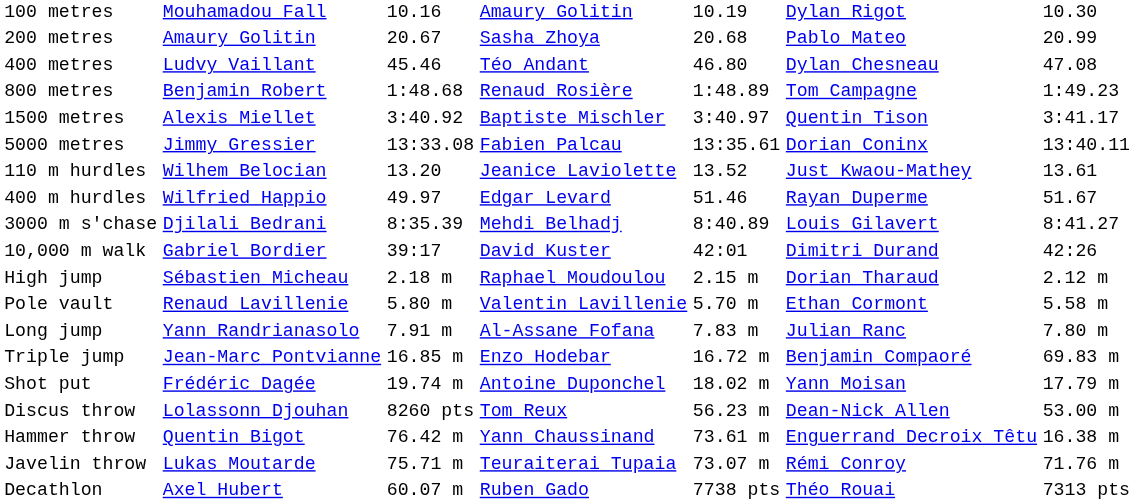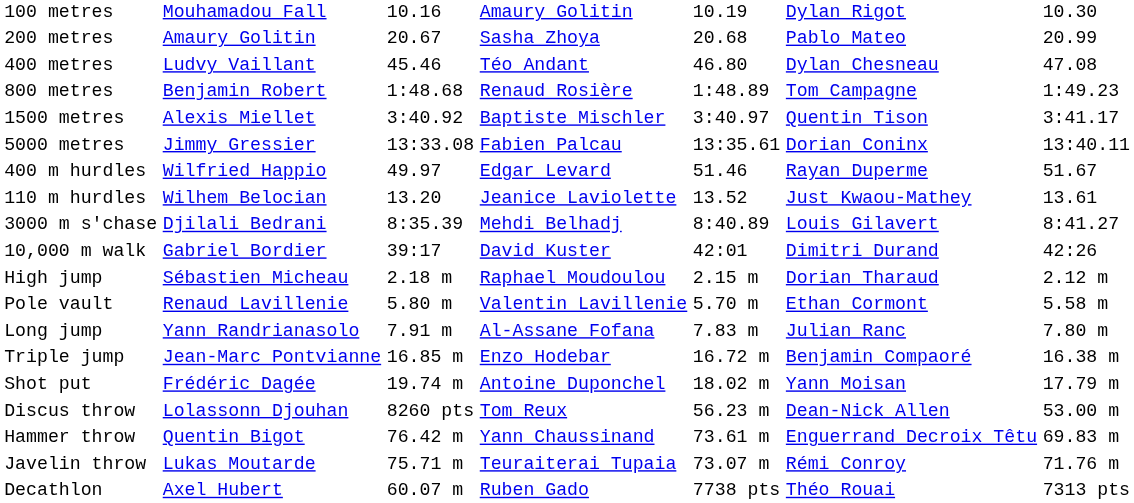rows swapped: 110 m hurdles <-> 400 m hurdles
Triple jump | column 7: 69.83 m -> 16.38 m
Hammer throw | column 7: 16.38 m -> 69.83 m
